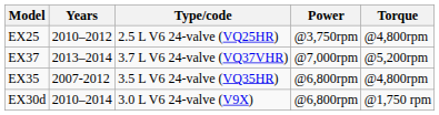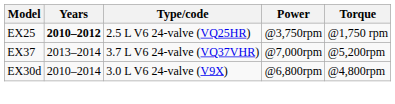EX25 | Years: normal -> bold
EX25 | Torque: @4,800rpm -> @1,750 rpm
- row: EX35 | 2007-2012 | 3.5 L V6 24-valve (VQ35HR) | @6,800rpm | @4,800rpm
EX30d | Torque: @1,750 rpm -> @4,800rpm
